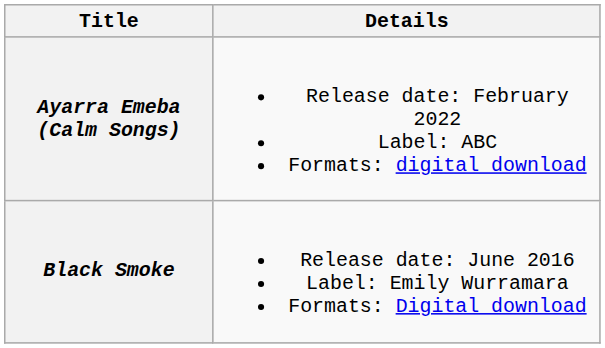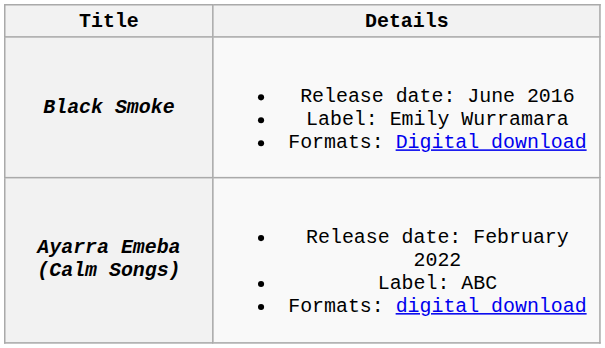rows swapped: Black Smoke <-> Ayarra Emeba (Calm Songs)
